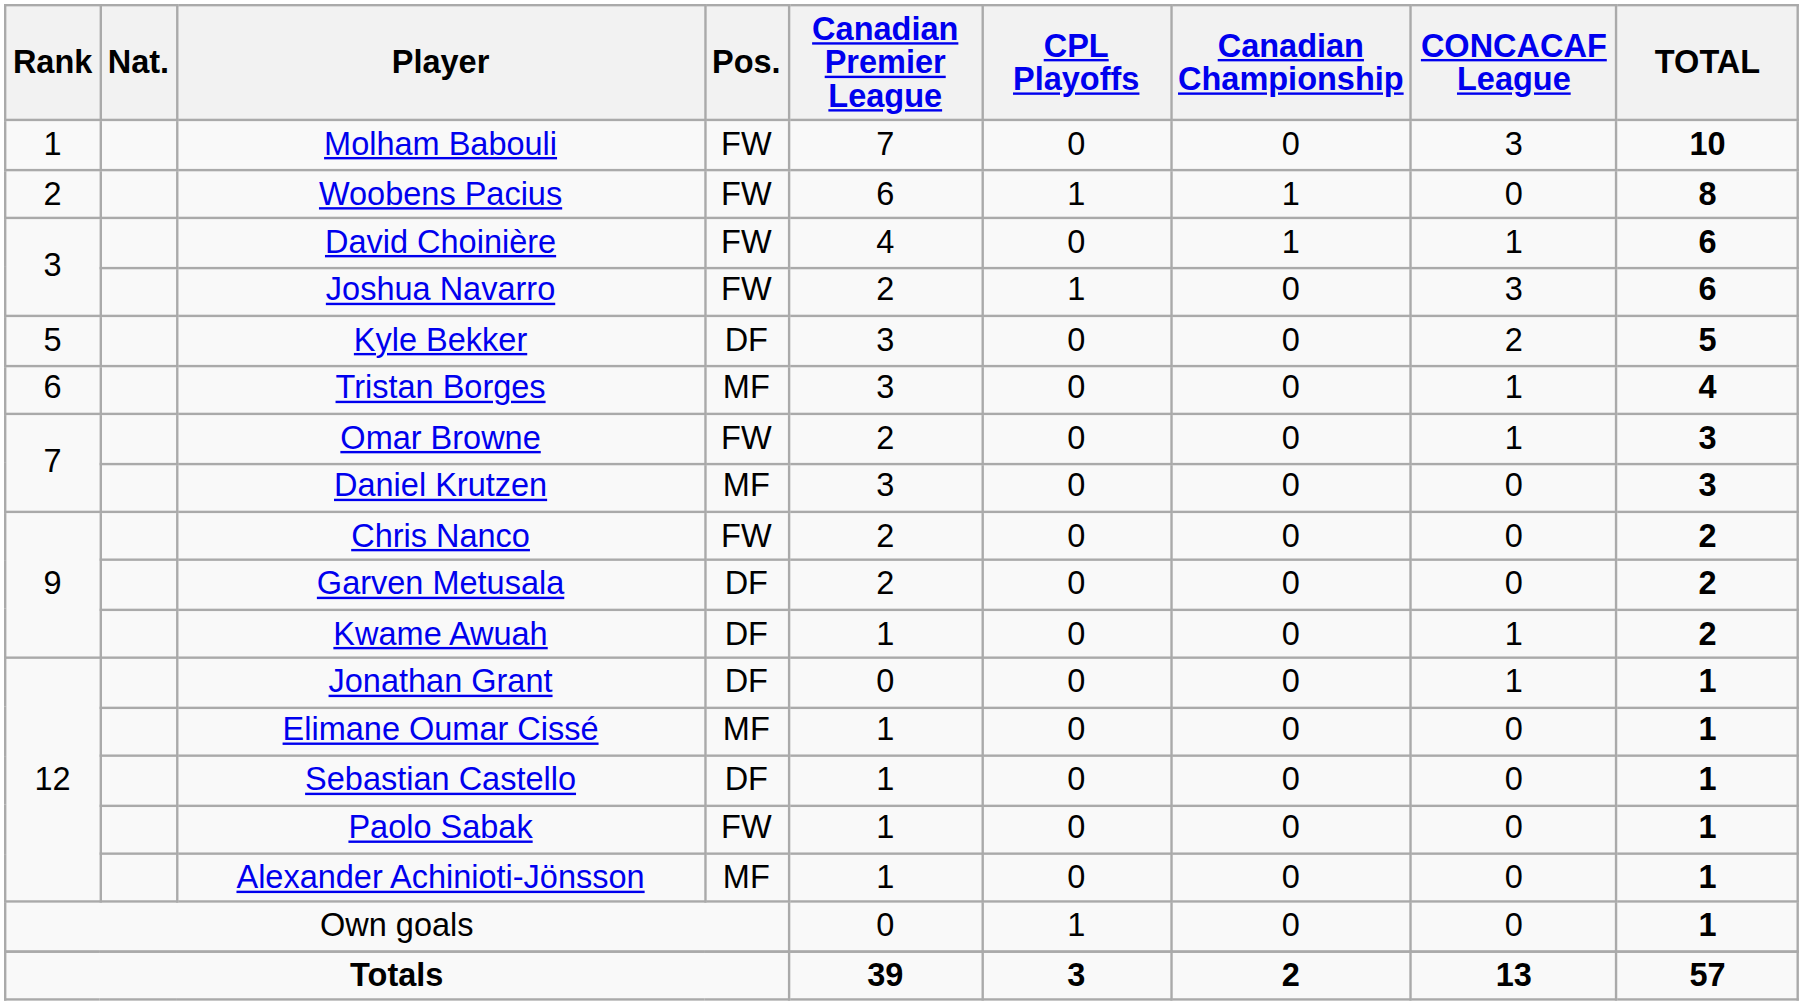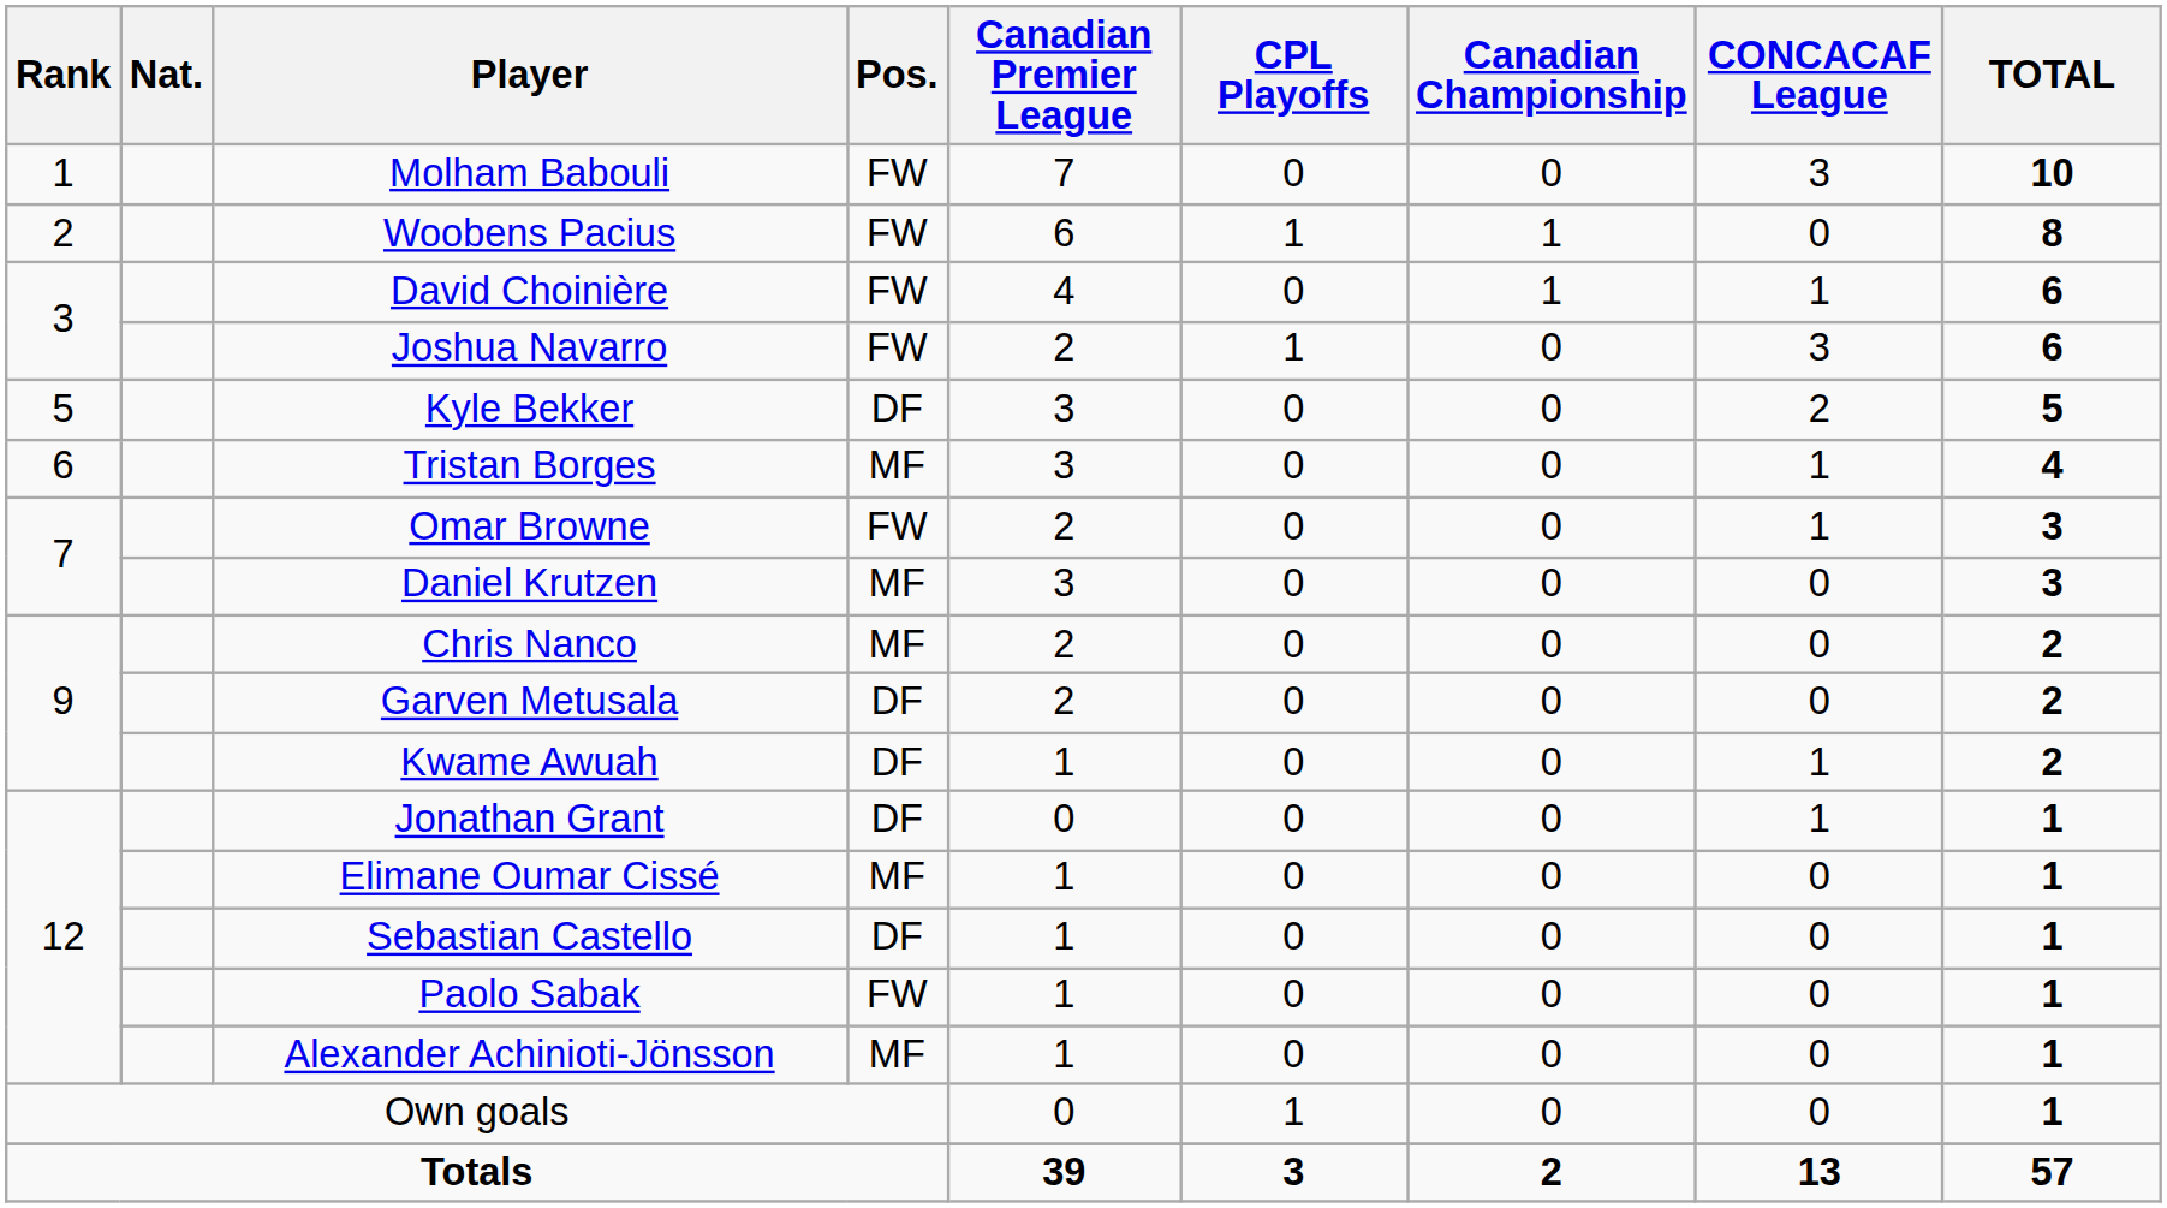Chris Nanco | Pos.: FW -> MF
